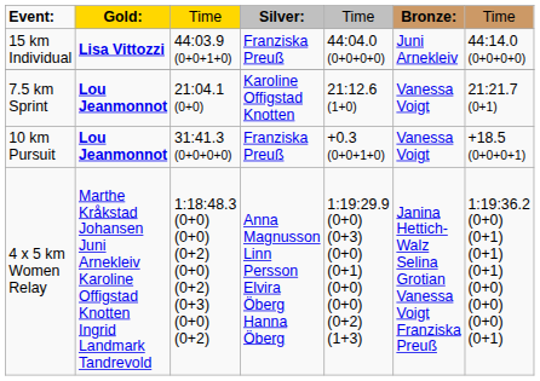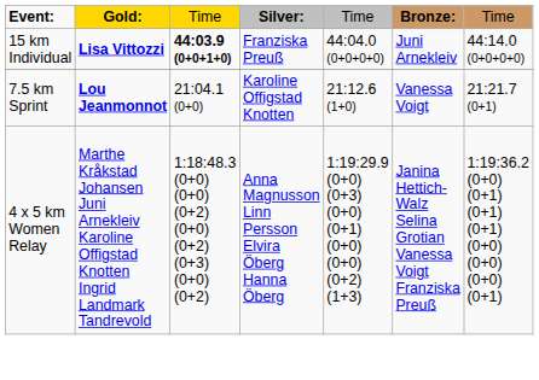15 km Individual | column 3: normal -> bold
- row: 10 km Pursuit | Lou Jeanmonnot | 31:41.3 (0+0+0+0) | Franziska Preuß | +0.3 (0+0+1+0) | Vanessa Voigt | +18.5 (0+0+0+1)
